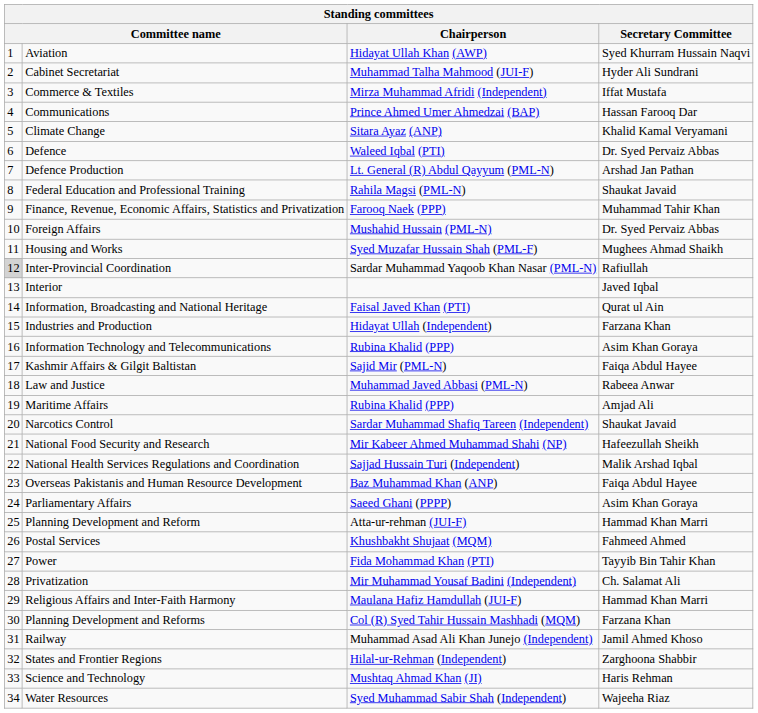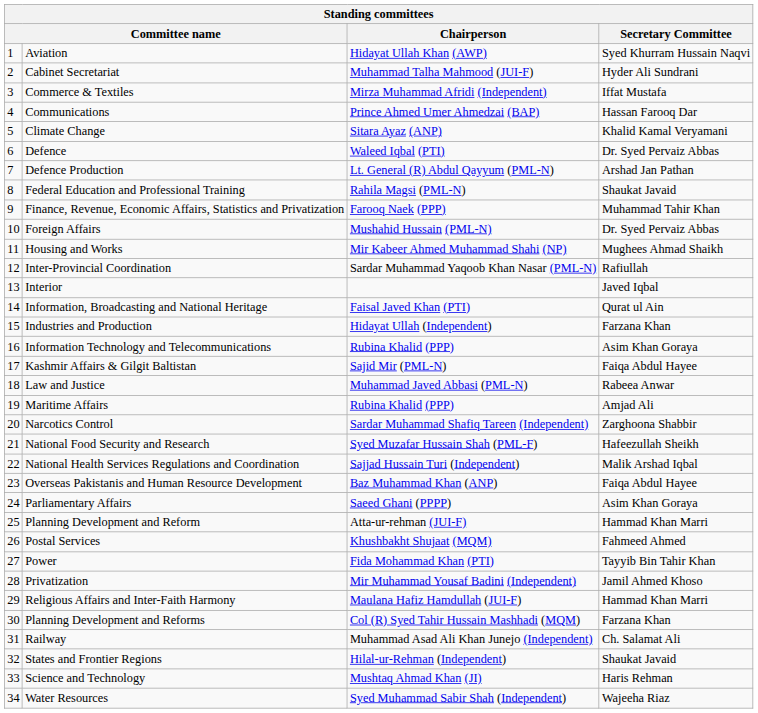Housing and Works | Chairperson: Syed Muzafar Hussain Shah (PML-F) -> Mir Kabeer Ahmed Muhammad Shahi (NP)
Inter-Provincial Coordination | column 1: lightgrey background -> no background
Narcotics Control | Secretary Committee: Shaukat Javaid -> Zarghoona Shabbir
National Food Security and Research | Chairperson: Mir Kabeer Ahmed Muhammad Shahi (NP) -> Syed Muzafar Hussain Shah (PML-F)
Privatization | Secretary Committee: Ch. Salamat Ali -> Jamil Ahmed Khoso
Railway | Secretary Committee: Jamil Ahmed Khoso -> Ch. Salamat Ali
States and Frontier Regions | Secretary Committee: Zarghoona Shabbir -> Shaukat Javaid
